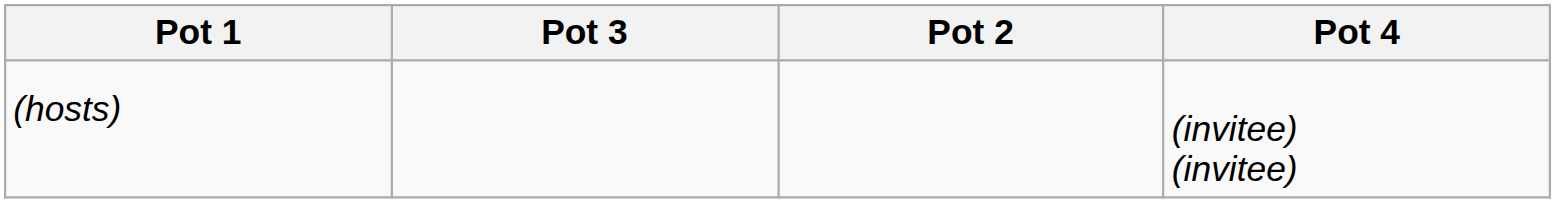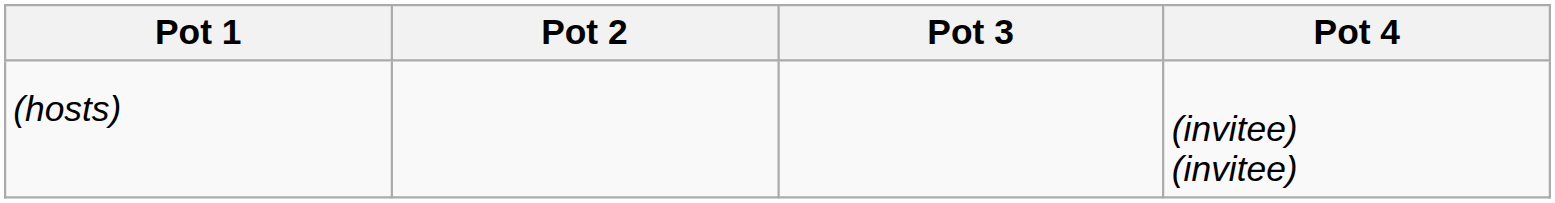columns swapped: Pot 2 <-> Pot 3
